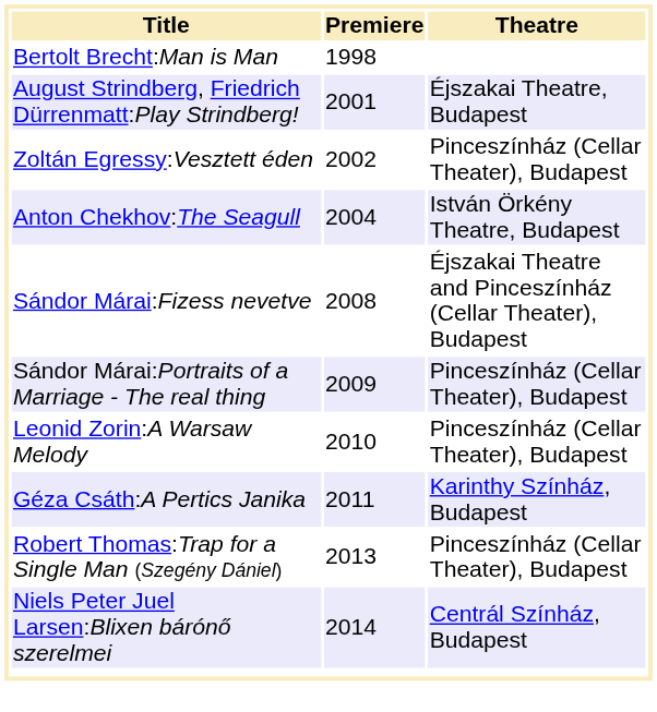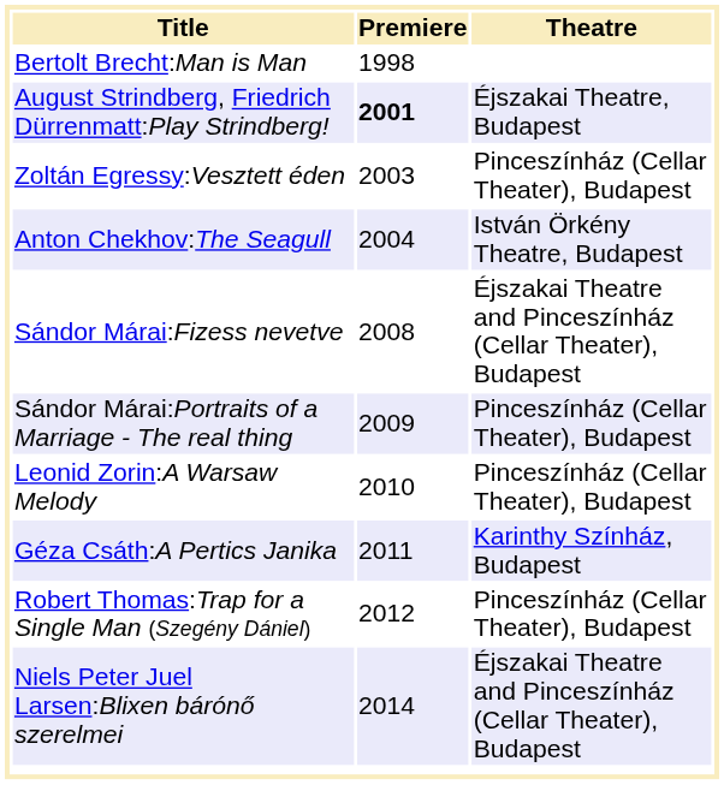August Strindberg, Friedrich Dürrenmatt:Play Strindberg! | Premiere: normal -> bold
Zoltán Egressy:Vesztett éden | Premiere: 2002 -> 2003
Robert Thomas:Trap for a Single Man (Szegény Dániel) | Premiere: 2013 -> 2012
Niels Peter Juel Larsen:Blixen bárónő szerelmei | Theatre: Centrál Színház, Budapest -> Éjszakai Theatre and Pinceszínház (Cellar Theater), Budapest
